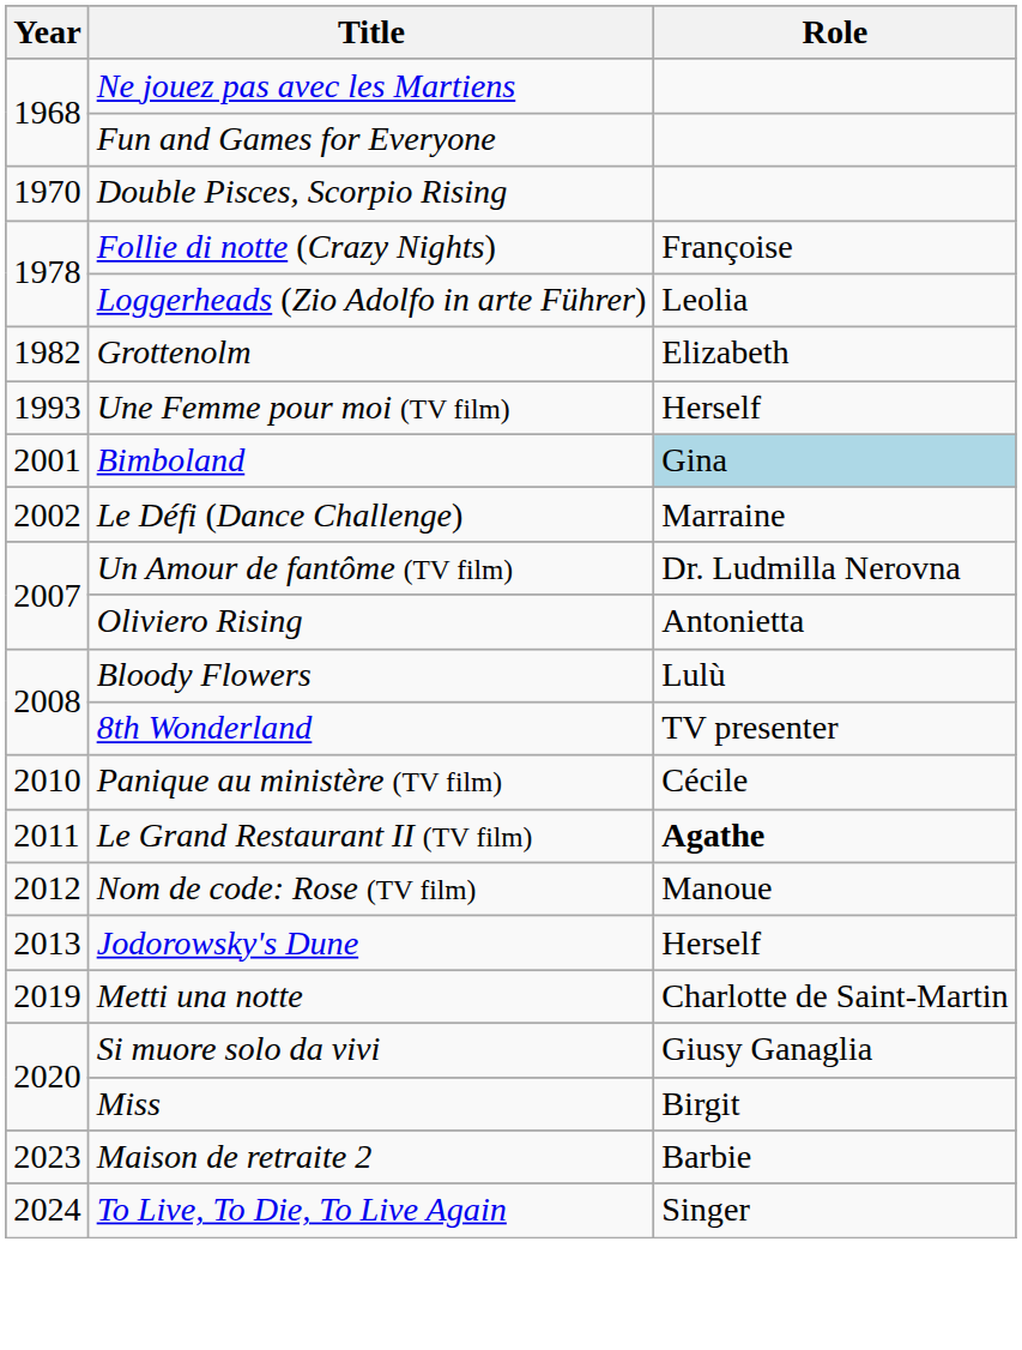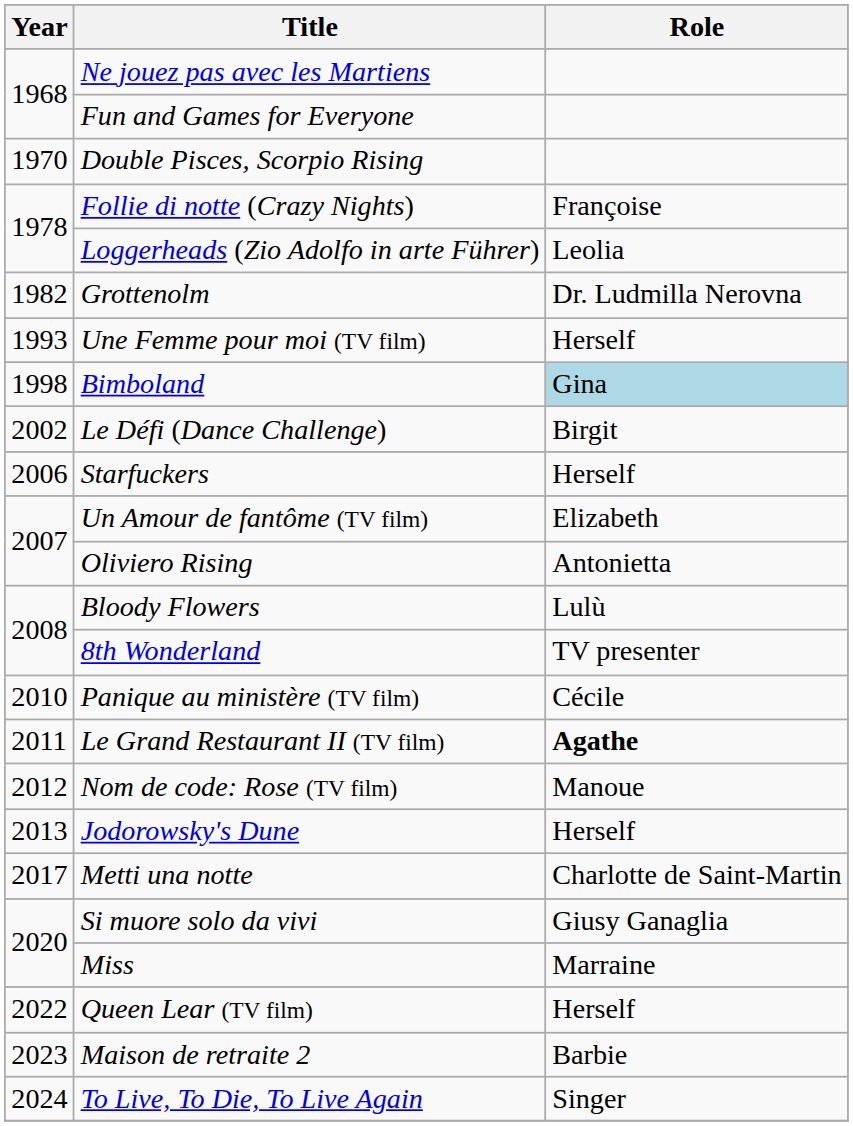Grottenolm | Role: Elizabeth -> Dr. Ludmilla Nerovna
Bimboland | Year: 2001 -> 1998
Le Défi (Dance Challenge) | Role: Marraine -> Birgit
+ row: 2006 | Starfuckers | Herself
Un Amour de fantôme (TV film) | Role: Dr. Ludmilla Nerovna -> Elizabeth
Metti una notte | Year: 2019 -> 2017
Miss | Role: Birgit -> Marraine
+ row: 2022 | Queen Lear (TV film) | Herself
